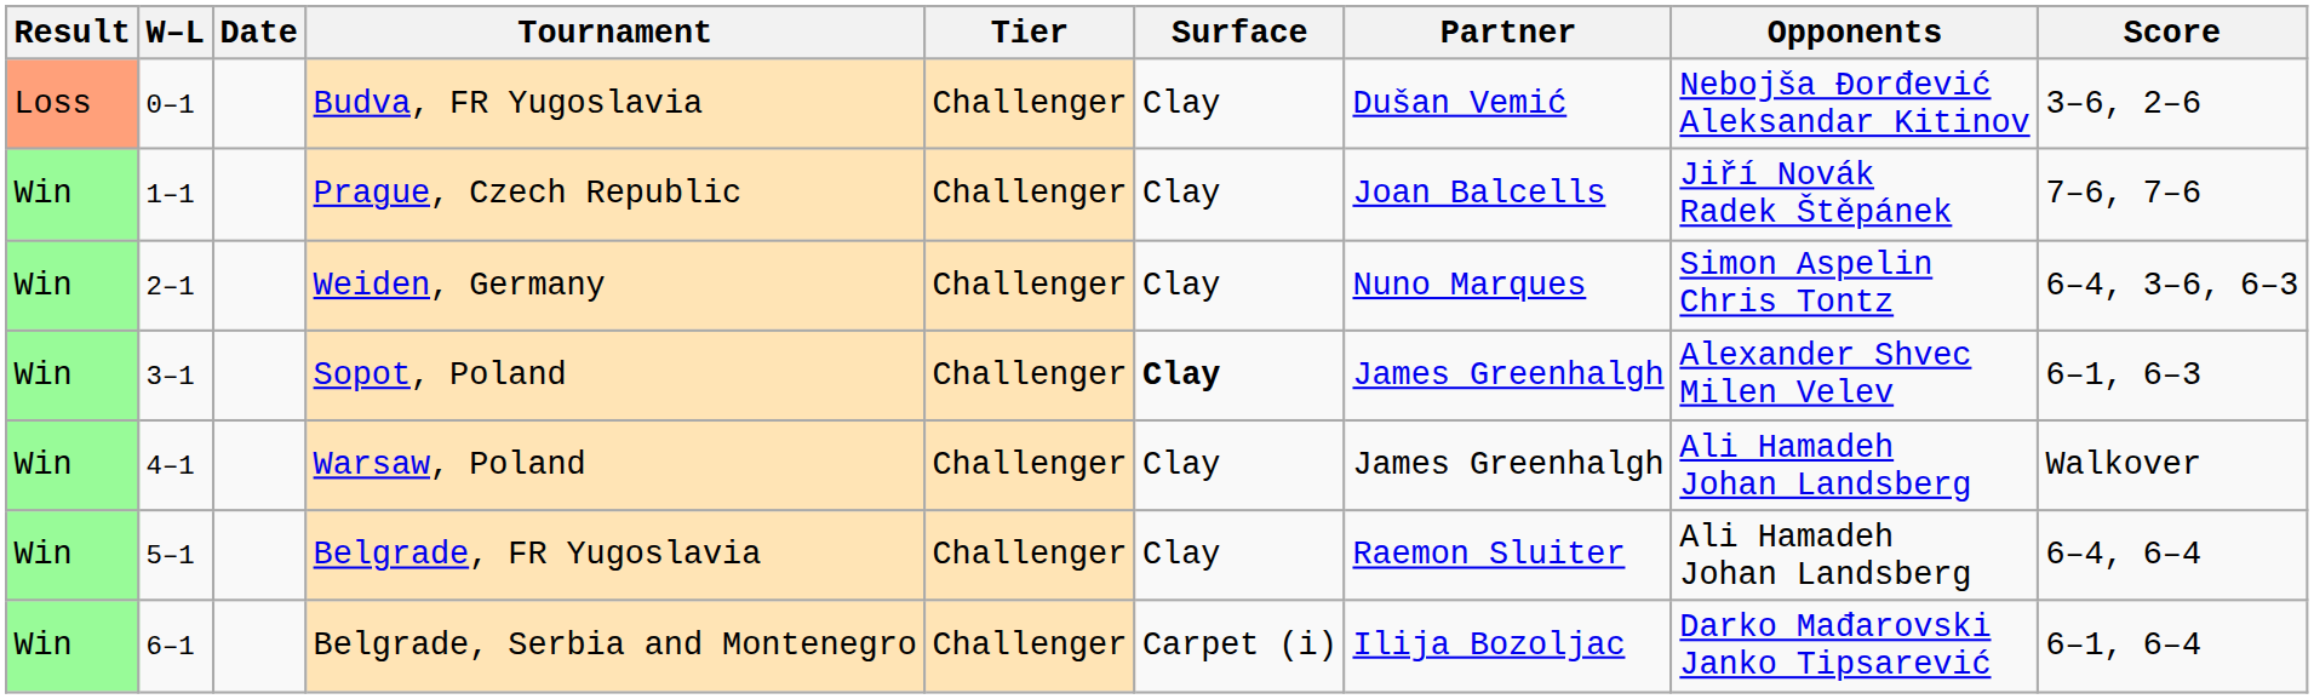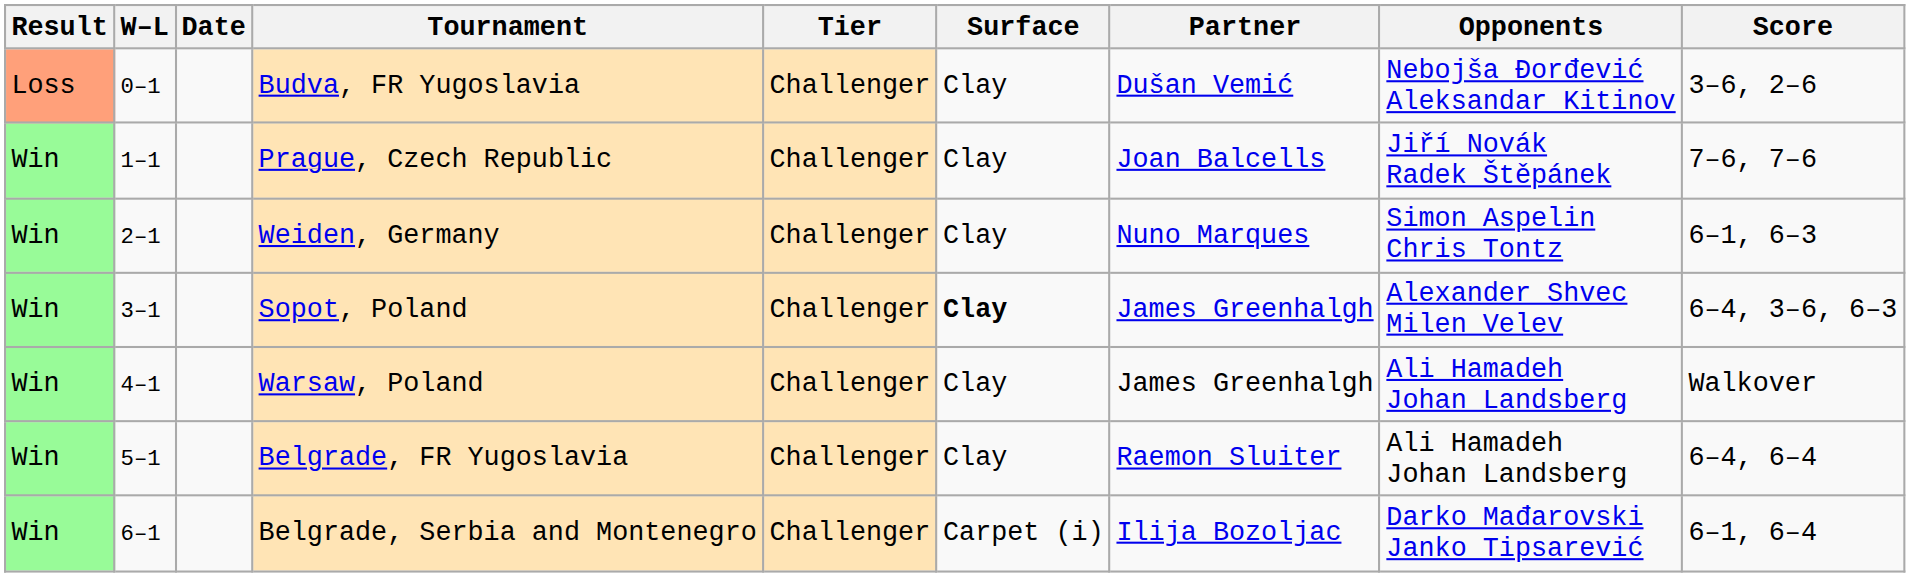Weiden, Germany | Score: 6–4, 3–6, 6–3 -> 6–1, 6–3
Sopot, Poland | Score: 6–1, 6–3 -> 6–4, 3–6, 6–3
